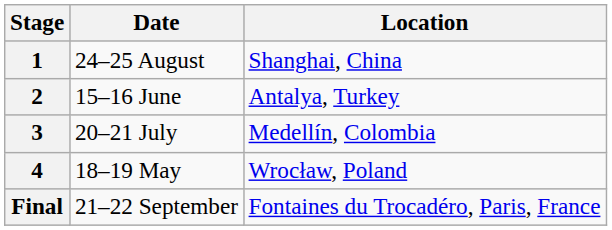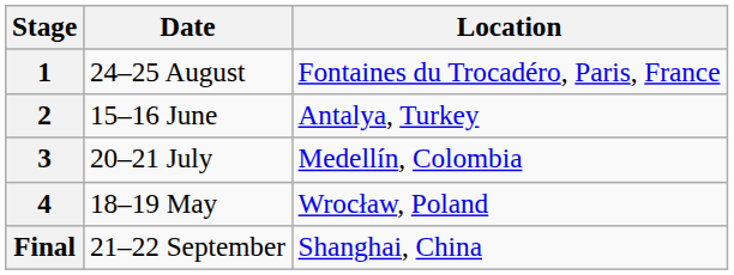1 | Location: Shanghai, China -> Fontaines du Trocadéro, Paris, France
Final | Location: Fontaines du Trocadéro, Paris, France -> Shanghai, China
